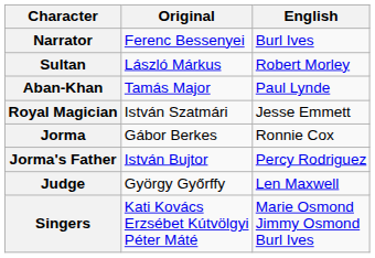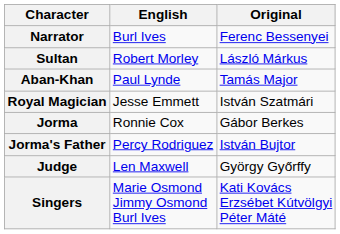columns swapped: Original <-> English
